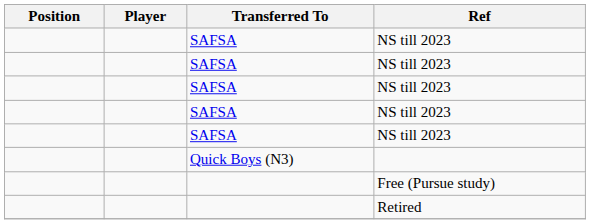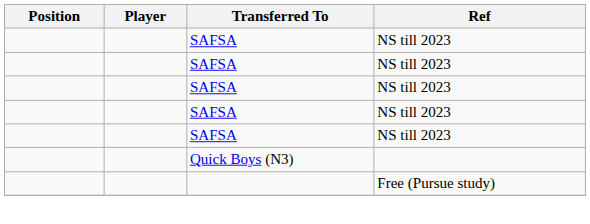- row: Retired
